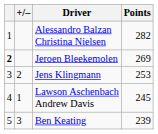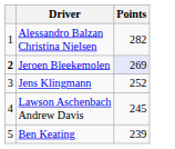- column: +/– | 2 | 1 | 3
Jeroen Bleekemolen | Points: no background -> lavender background
Jens Klingmann | Points: 253 -> 252
